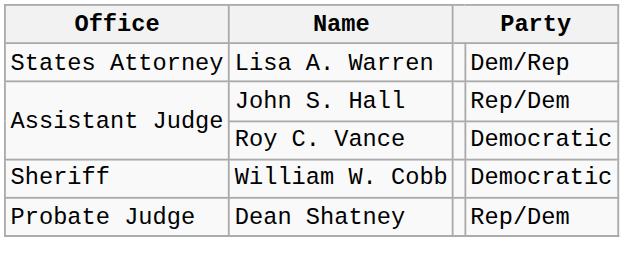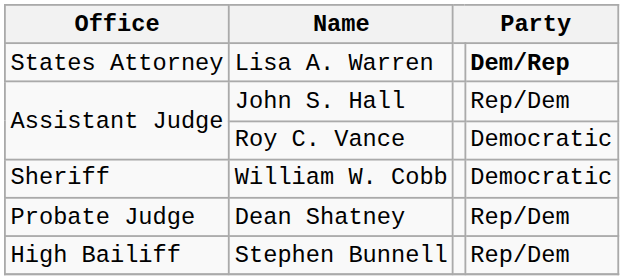Lisa A. Warren | column 4: normal -> bold
+ row: High Bailiff | Stephen Bunnell | Rep/Dem
